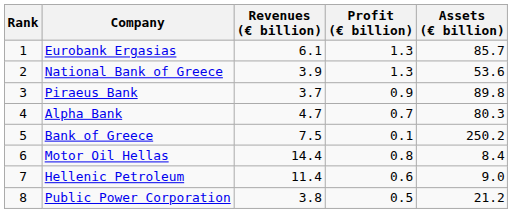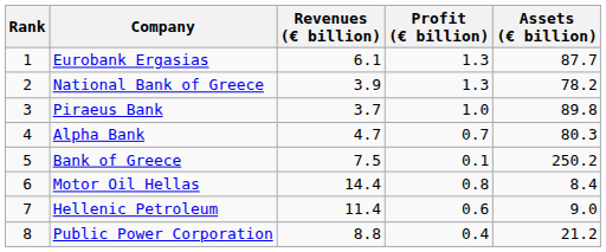Eurobank Ergasias | Assets (€ billion): 85.7 -> 87.7
National Bank of Greece | Assets (€ billion): 53.6 -> 78.2
Piraeus Bank | Profit (€ billion): 0.9 -> 1.0
Public Power Corporation | Revenues (€ billion): 3.8 -> 8.8
Public Power Corporation | Profit (€ billion): 0.5 -> 0.4
